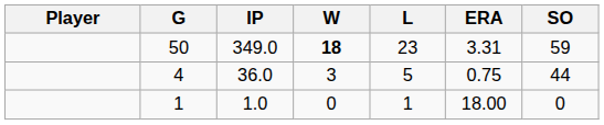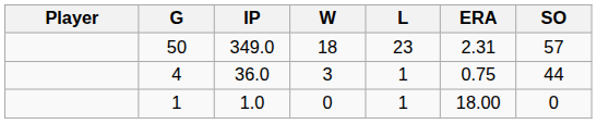50 | W: bold -> normal
50 | ERA: 3.31 -> 2.31
50 | SO: 59 -> 57
4 | L: 5 -> 1
